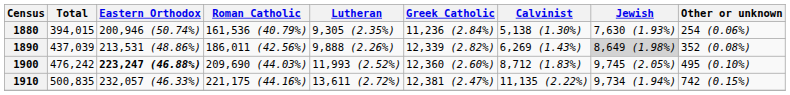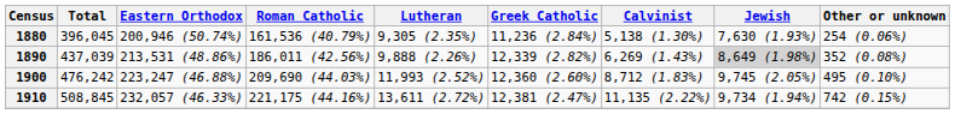1880 | Total: 394,015 -> 396,045
1900 | Eastern Orthodox: bold -> normal
1910 | Total: 500,835 -> 508,845
